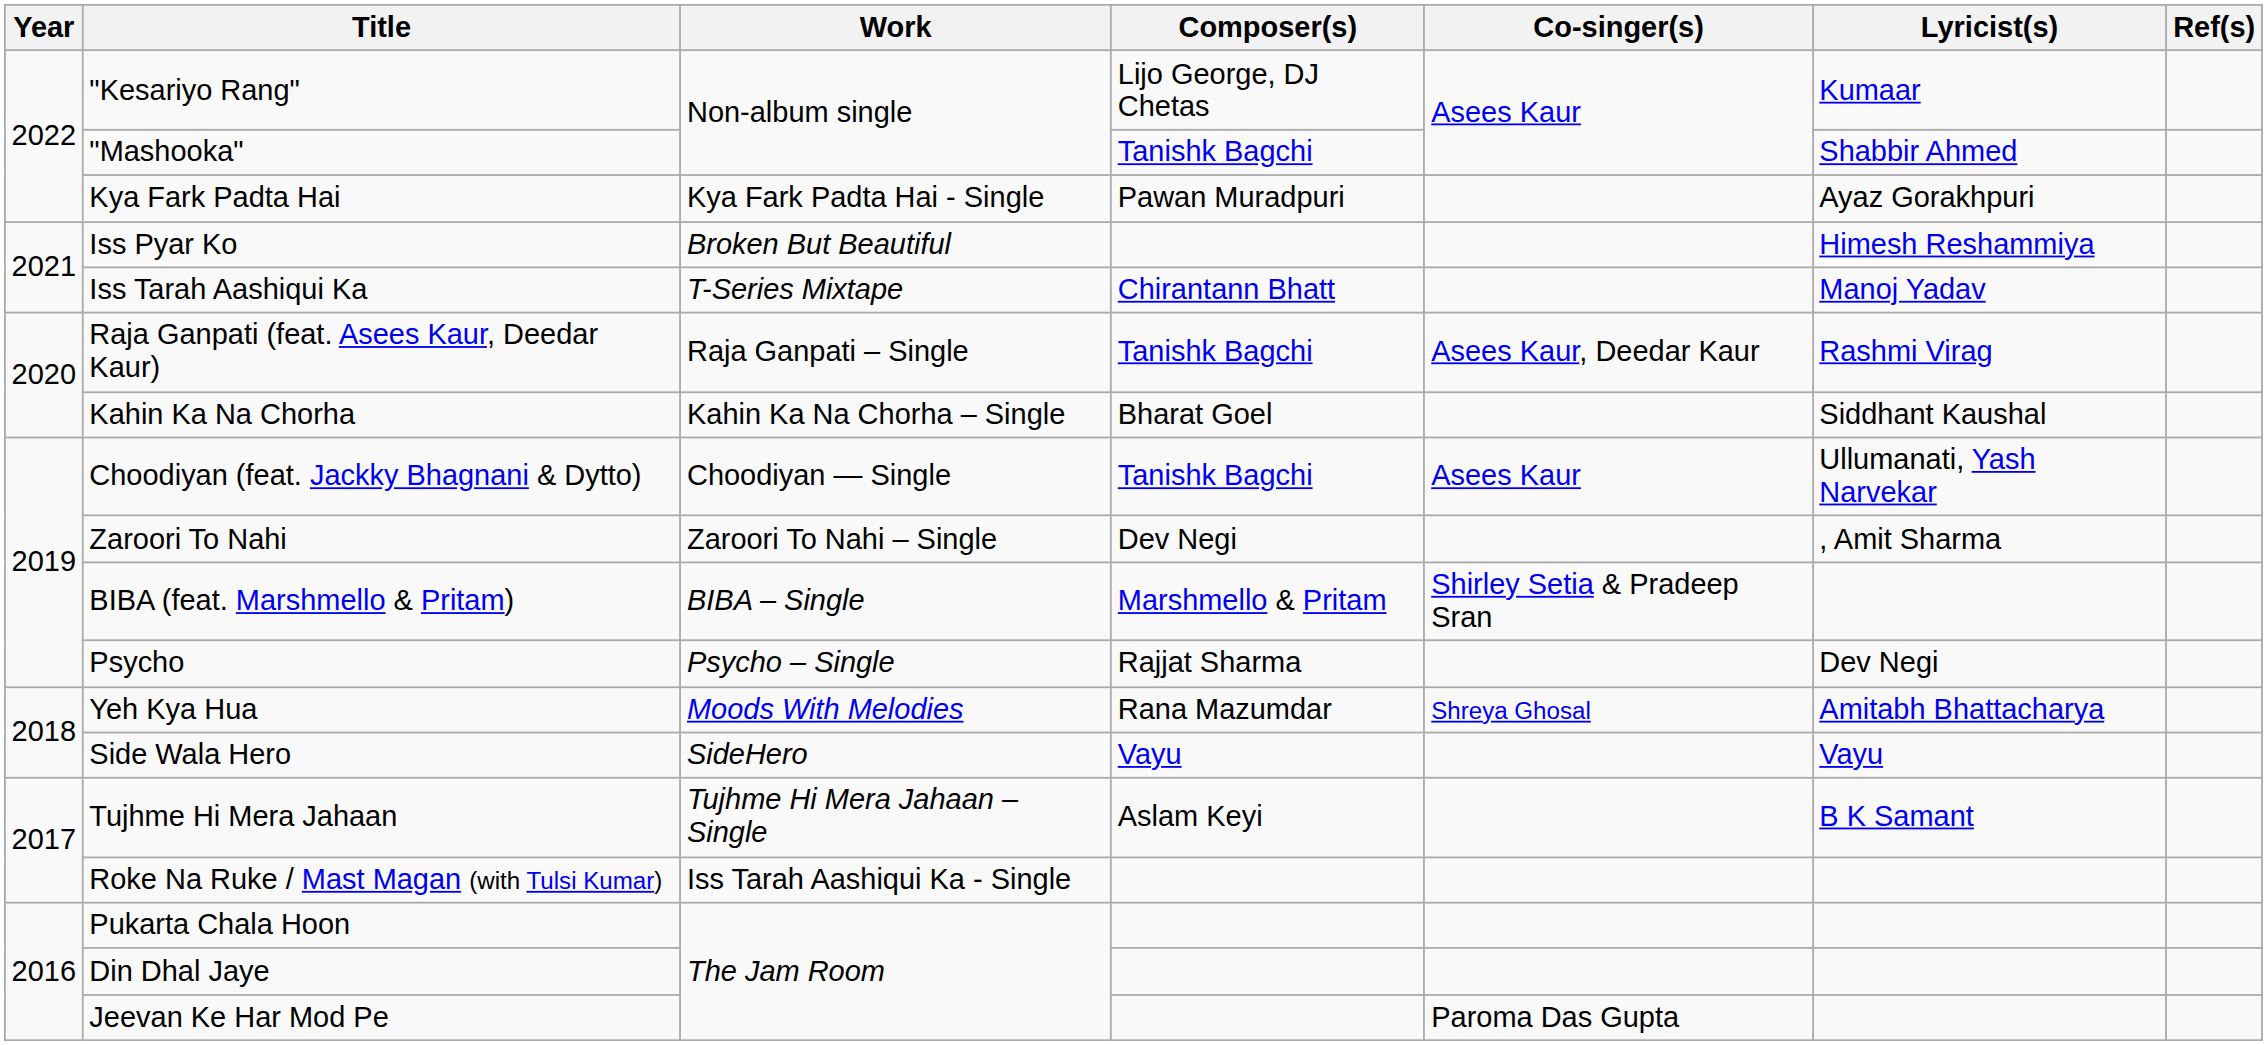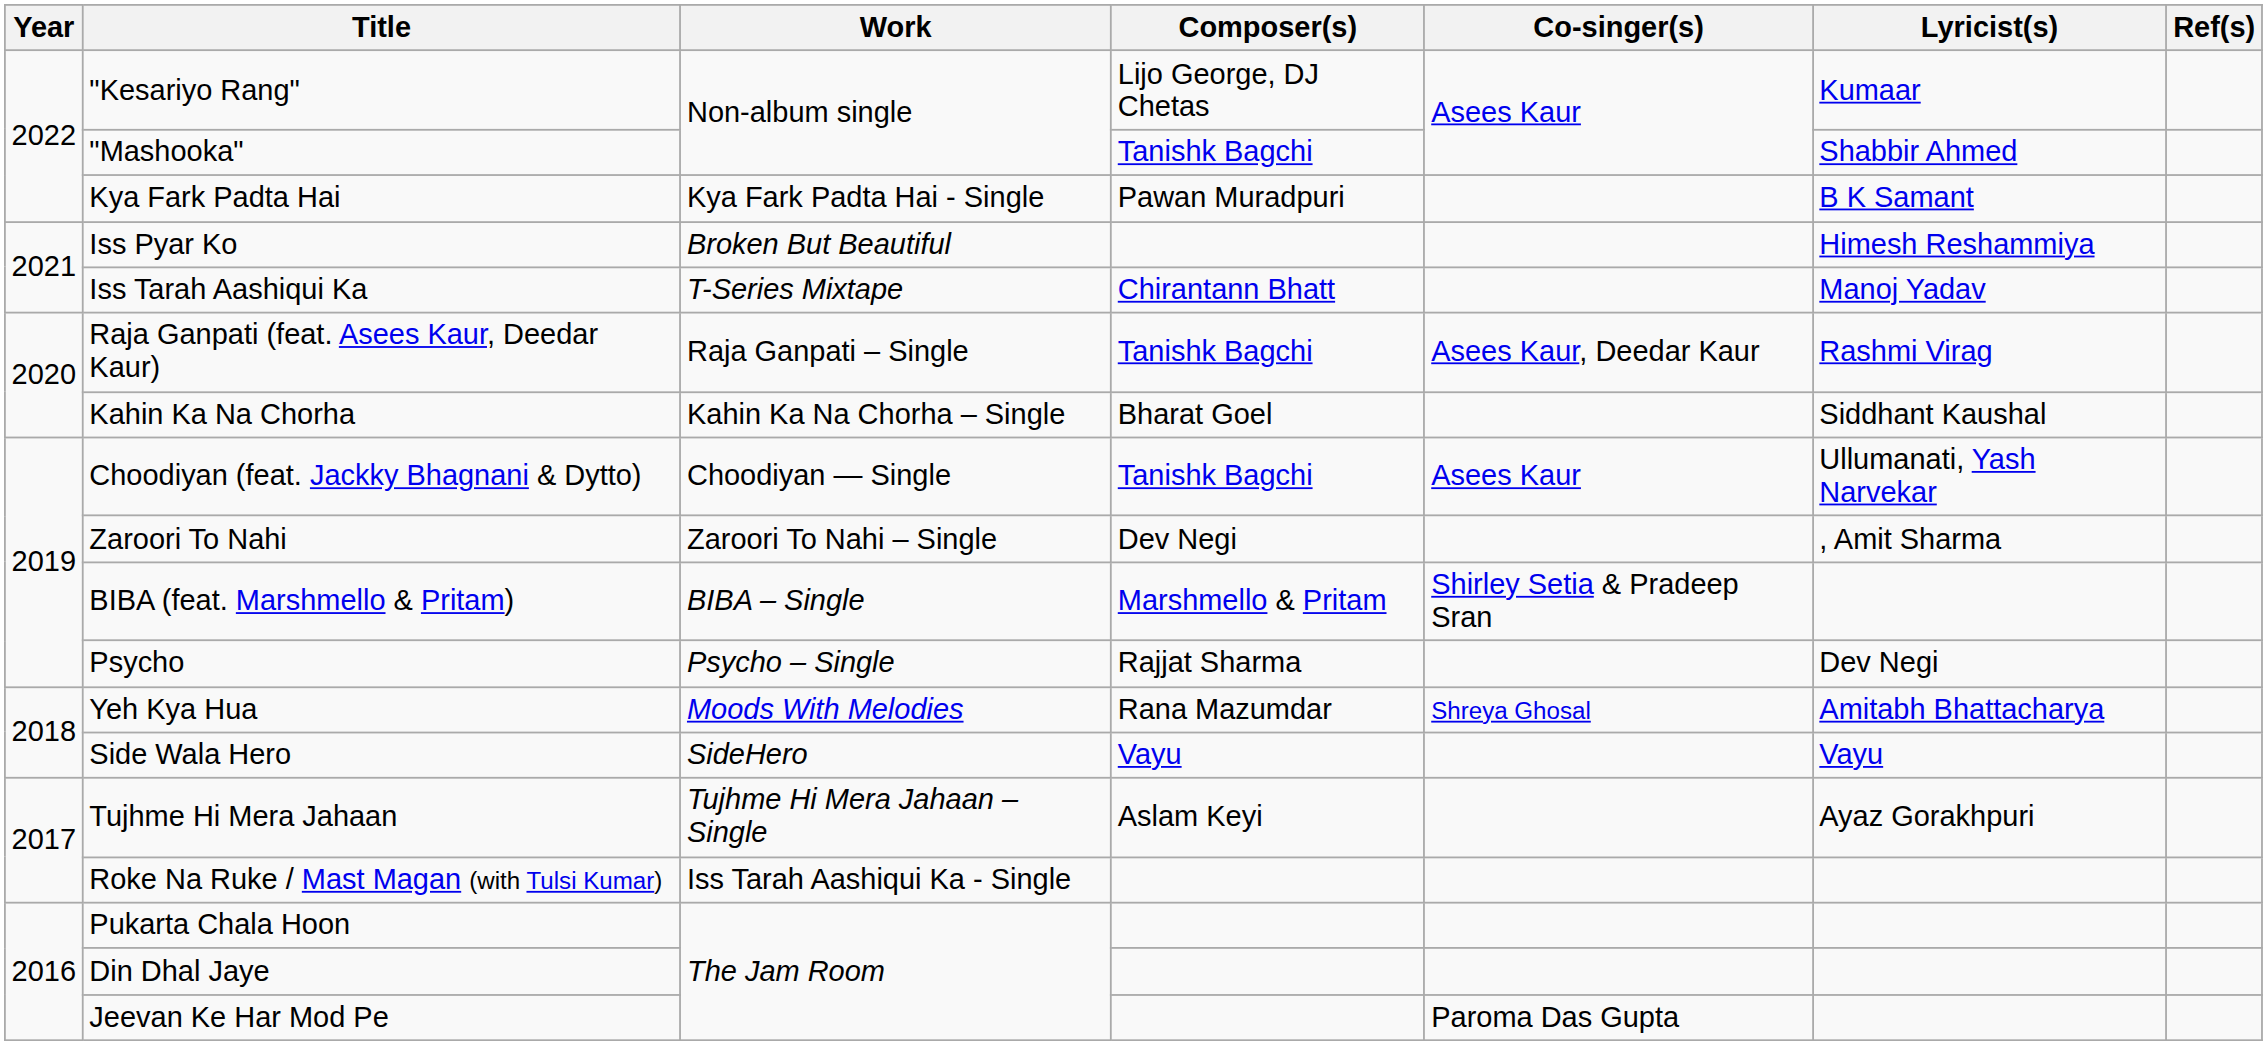Kya Fark Padta Hai | Lyricist(s): Ayaz Gorakhpuri -> B K Samant
Tujhme Hi Mera Jahaan | Lyricist(s): B K Samant -> Ayaz Gorakhpuri
